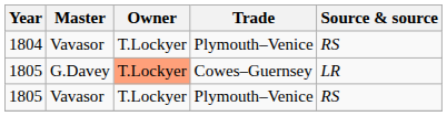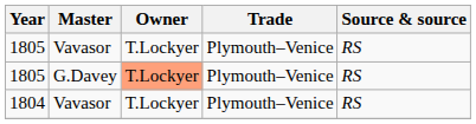rows swapped: 1804 <-> 1805 / Vavasor
1805 / G.Davey | Trade: Cowes–Guernsey -> Plymouth–Venice
1805 / G.Davey | Source & source: LR -> RS
